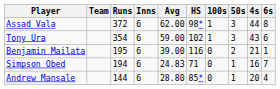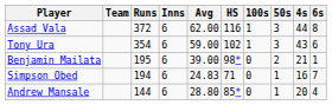Assad Vala | HS: 98* -> 116
Benjamin Mailata | HS: 116 -> 98*
